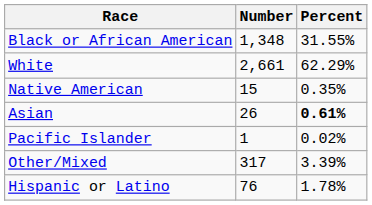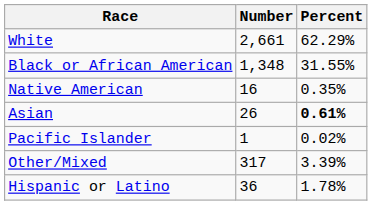rows swapped: White <-> Black or African American
Native American | Number: 15 -> 16
Hispanic or Latino | Number: 76 -> 36
